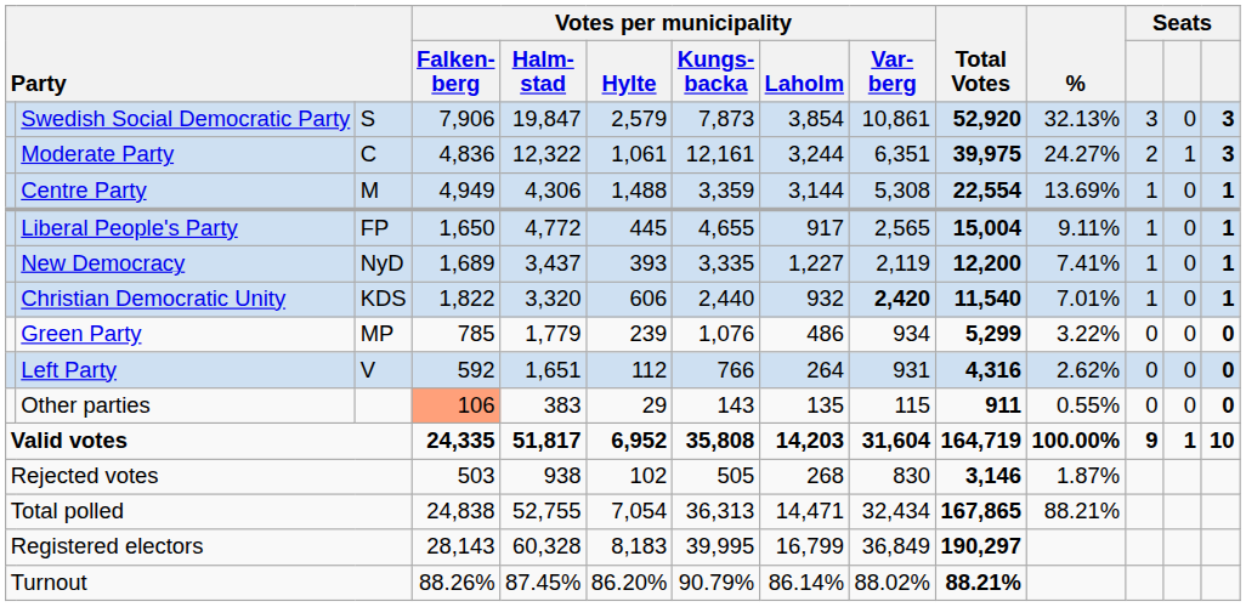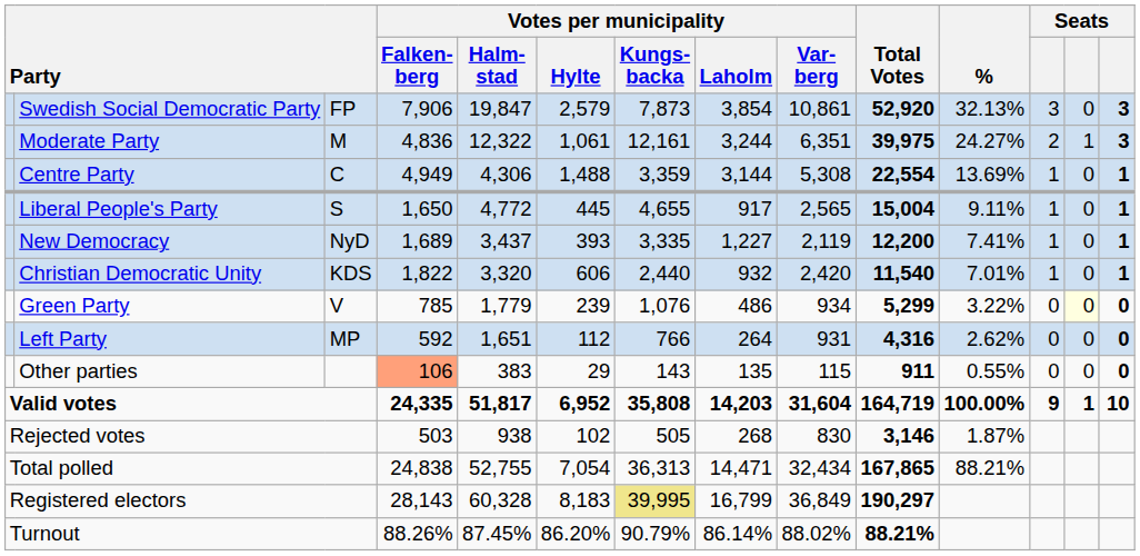Swedish Social Democratic Party | column 3: S -> FP
Moderate Party | column 3: C -> M
Centre Party | column 3: M -> C
Liberal People's Party | column 3: FP -> S
Christian Democratic Unity | Votes per municipality / Var- berg: bold -> normal
Green Party | column 3: MP -> V
Green Party | column 13: no background -> lightyellow background
Left Party | column 3: V -> MP
Registered electors | Votes per municipality / Kungs- backa: no background -> khaki background
